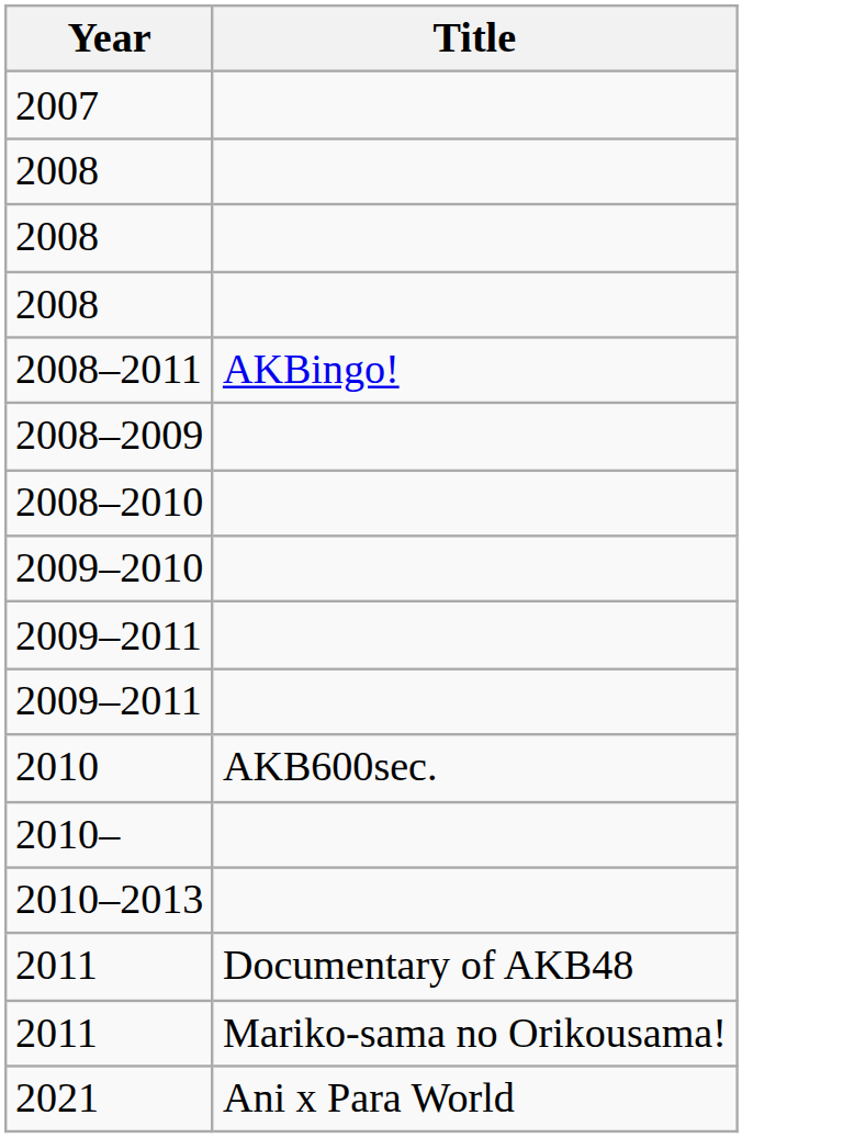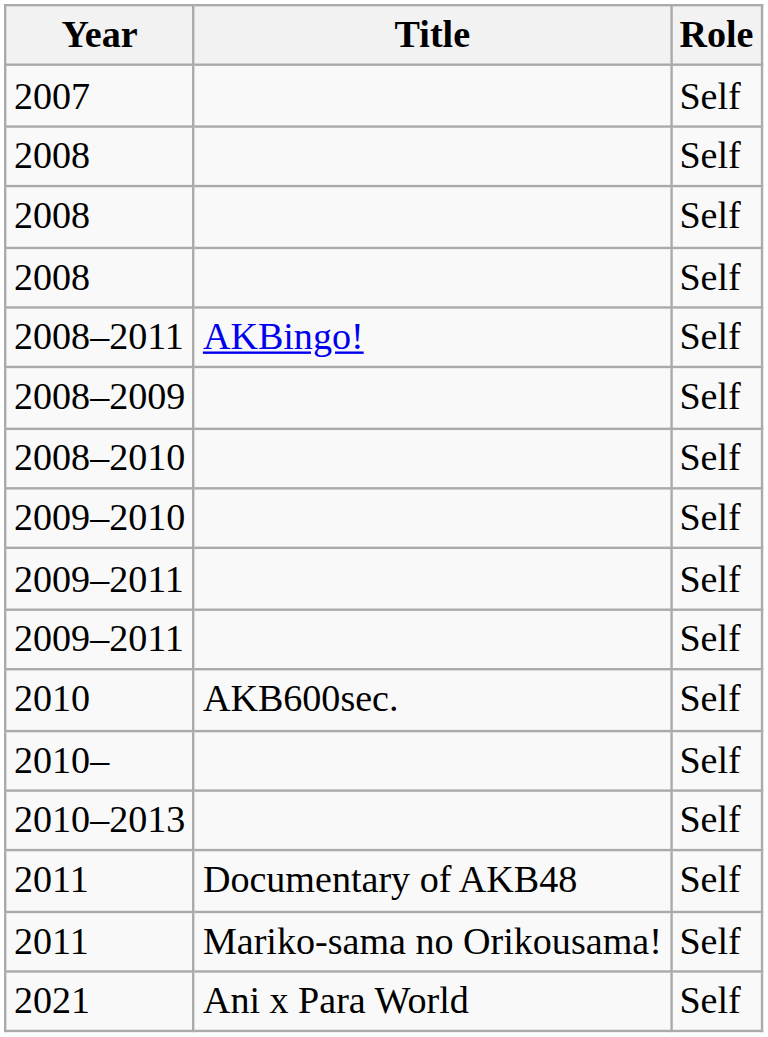+ column: Role | Self | Self | Self | Self | Self | Self | Self | Self | Self | Self | Self | Self | Self | Self | Self | Self
